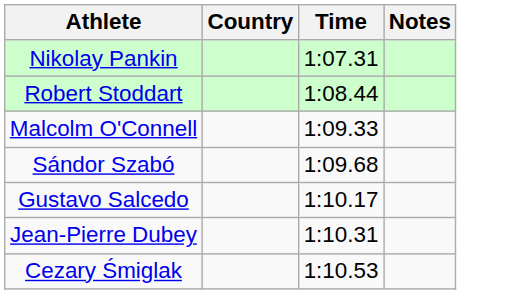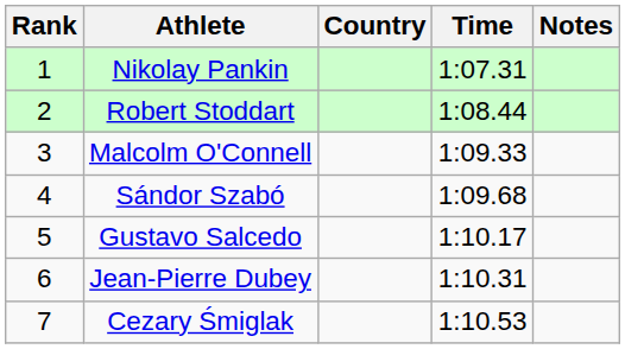+ column: Rank | 1 | 2 | 3 | 4 | 5 | 6 | 7
